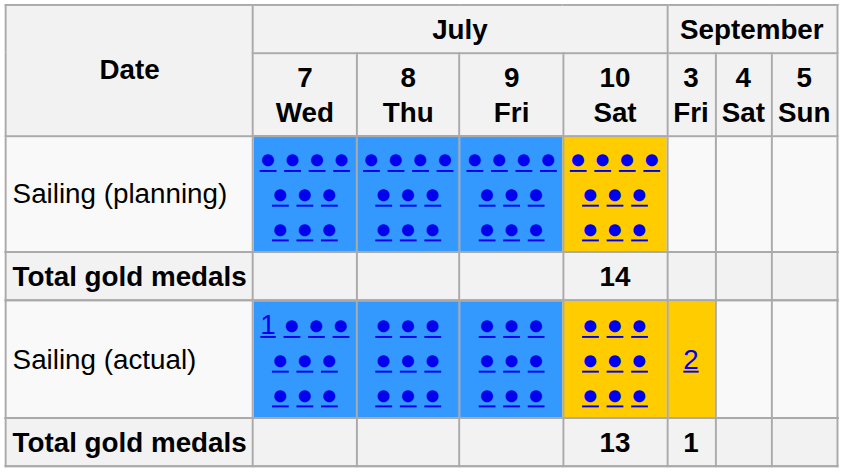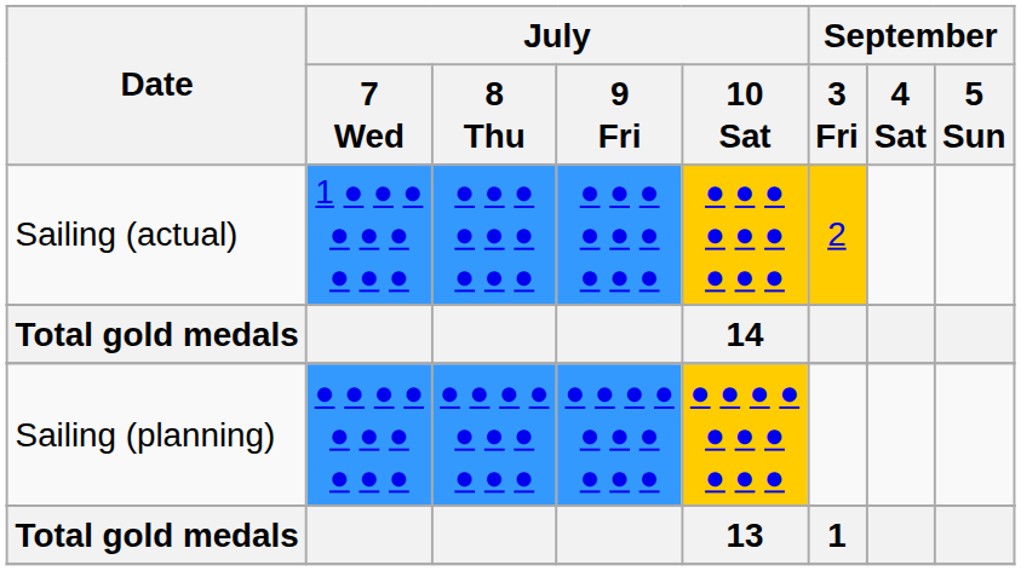rows swapped: Sailing (planning) <-> Sailing (actual)
